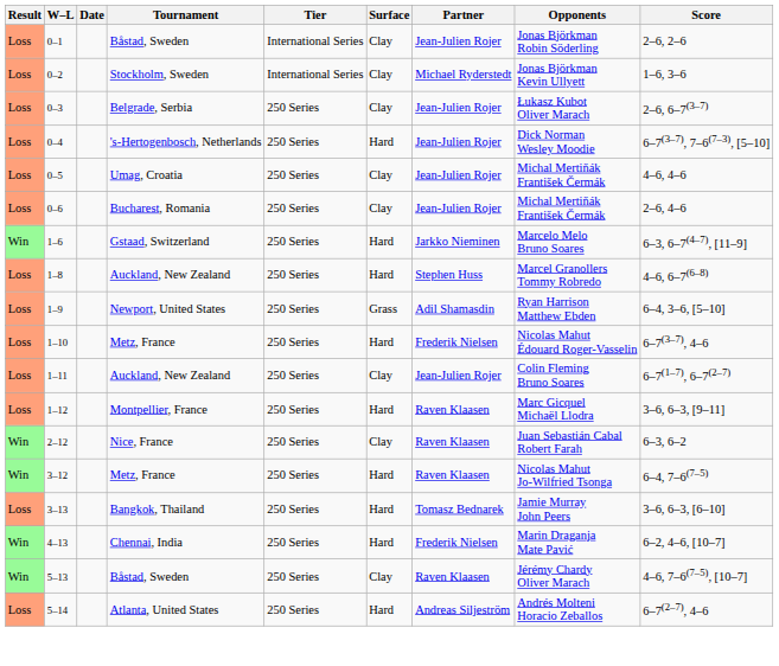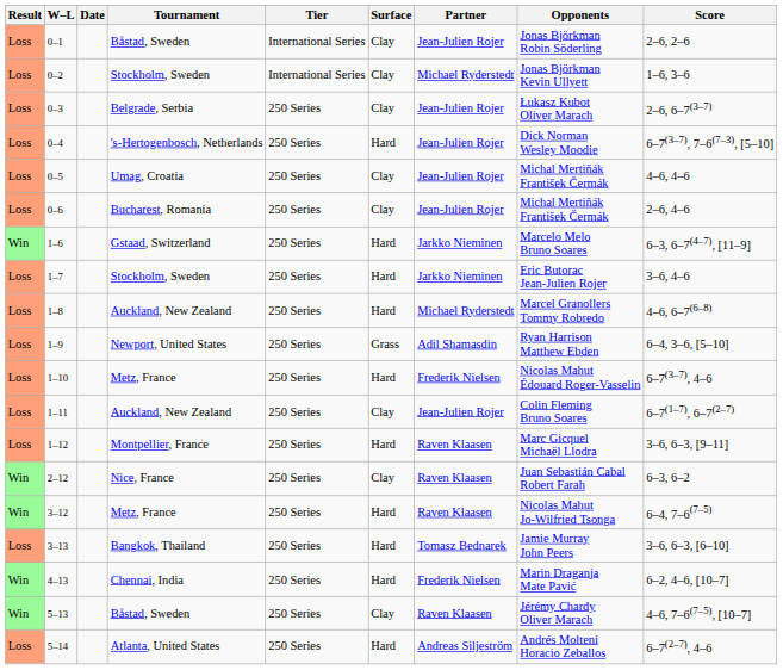+ row: Loss | 1–7 | Stockholm, Sweden | 250 Series | Hard | Jarkko Nieminen | Eric Butorac Jean-Julien Rojer | 3–6, 4–6
1–8 | Partner: Stephen Huss -> Michael Ryderstedt
